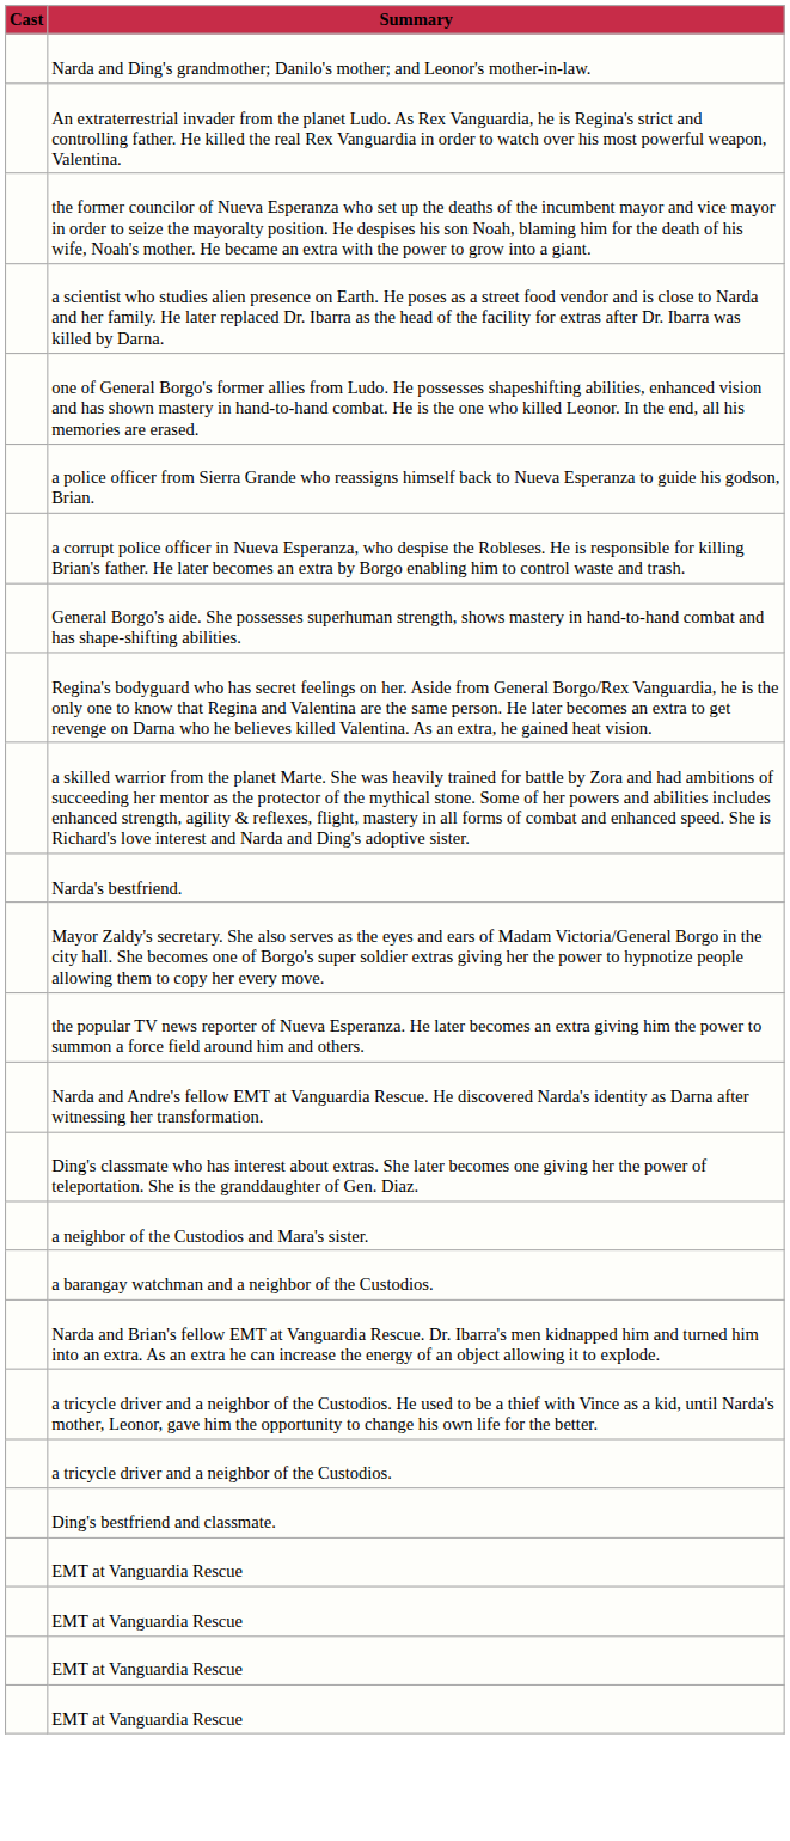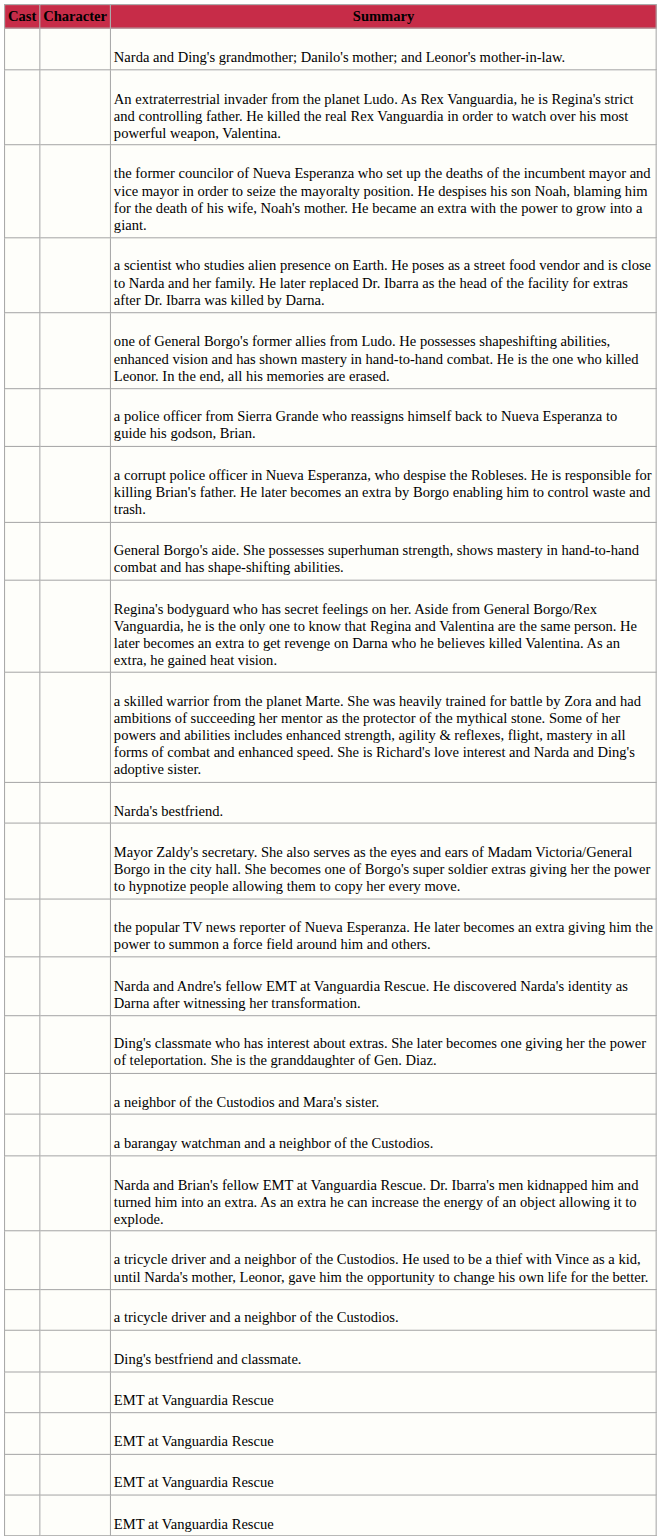+ column: Character
